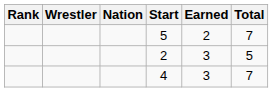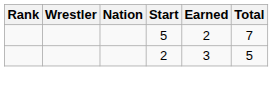- row: 4 | 3 | 7
